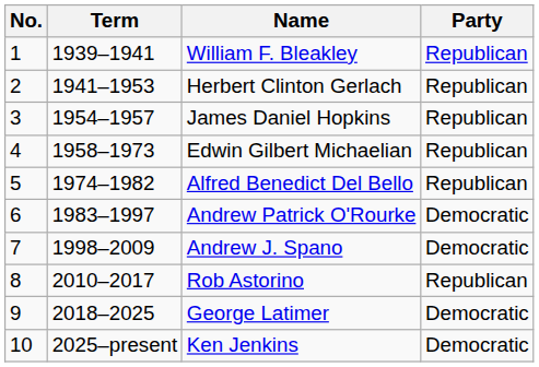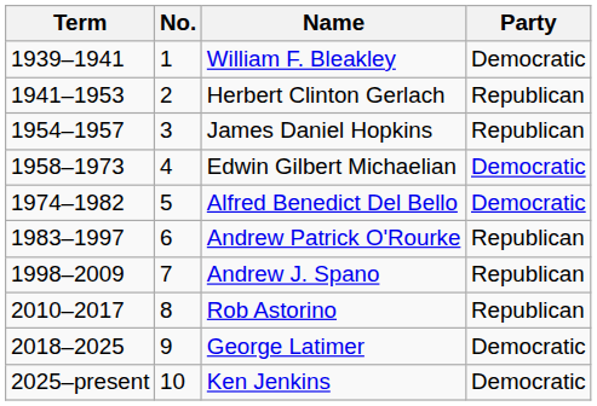columns swapped: No. <-> Term
William F. Bleakley | Party: Republican -> Democratic
Edwin Gilbert Michaelian | Party: Republican -> Democratic
Alfred Benedict Del Bello | Party: Republican -> Democratic
Andrew Patrick O'Rourke | Party: Democratic -> Republican
Andrew J. Spano | Party: Democratic -> Republican
